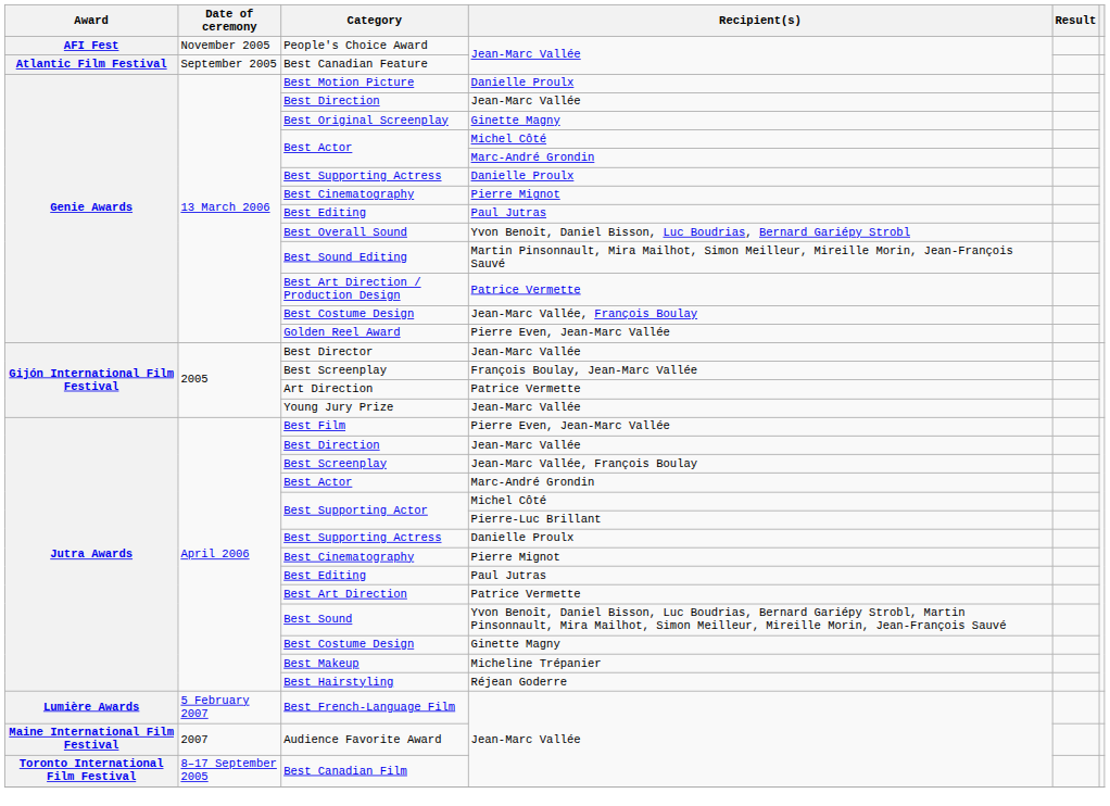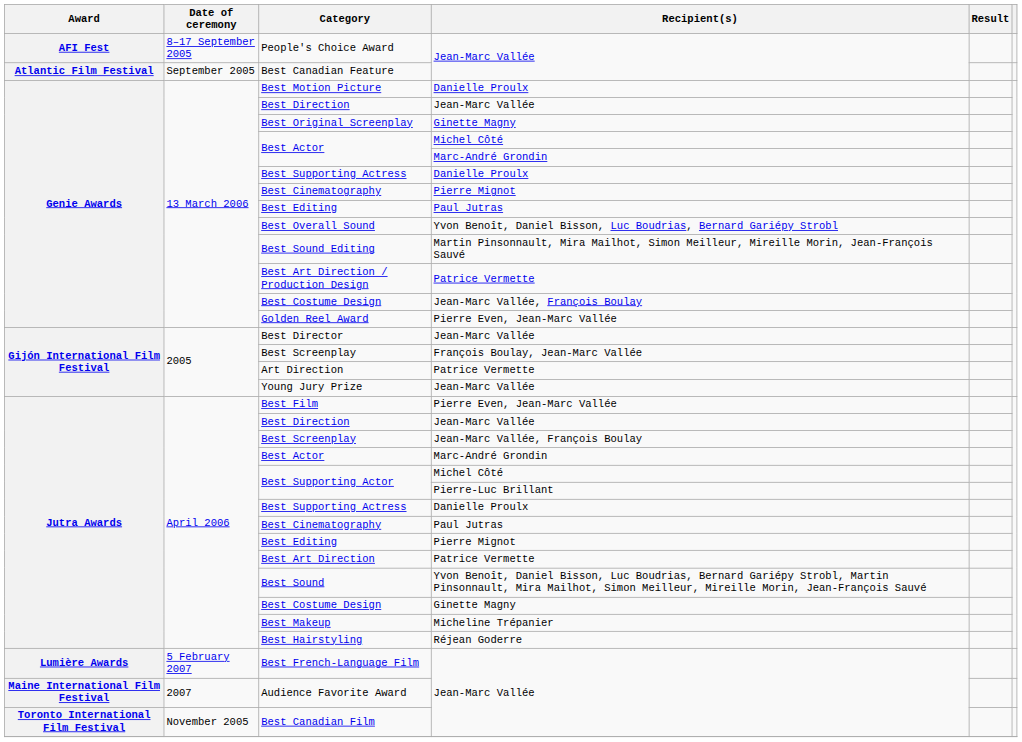People's Choice Award | Date of ceremony: November 2005 -> 8–17 September 2005
Jutra Awards / Best Cinematography | Recipient(s): Pierre Mignot -> Paul Jutras
Jutra Awards / Best Editing | Recipient(s): Paul Jutras -> Pierre Mignot
Best Canadian Film | Date of ceremony: 8–17 September 2005 -> November 2005
